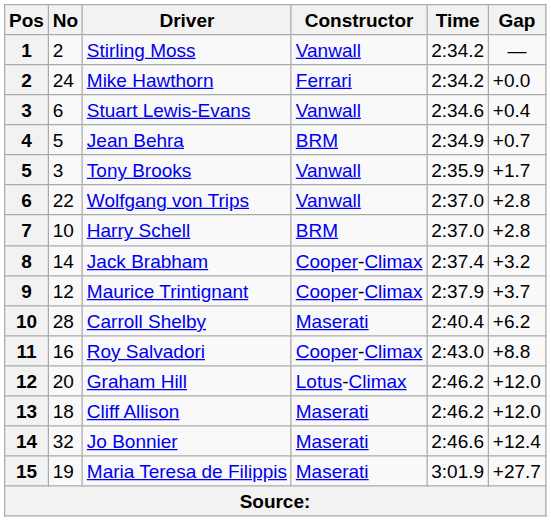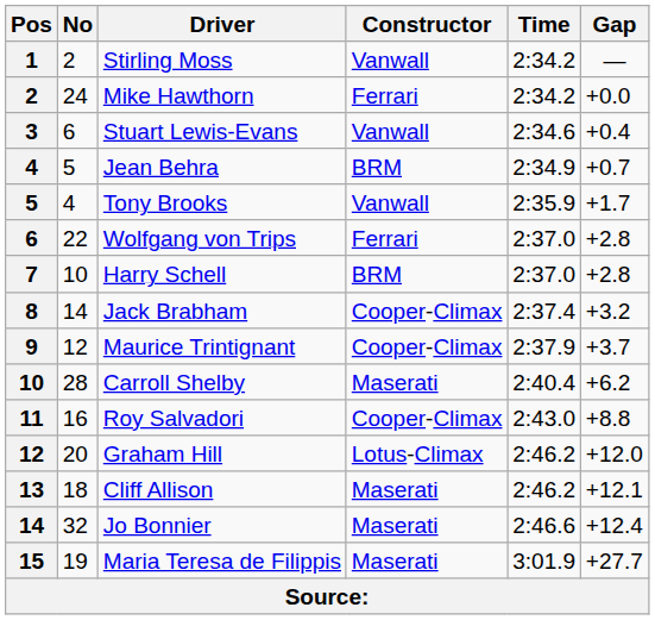Tony Brooks | No: 3 -> 4
Wolfgang von Trips | Constructor: Vanwall -> Ferrari
Cliff Allison | Gap: +12.0 -> +12.1
